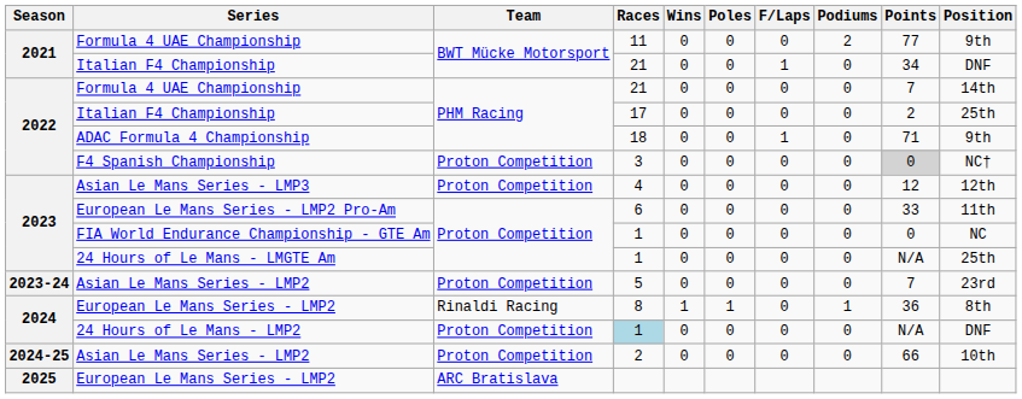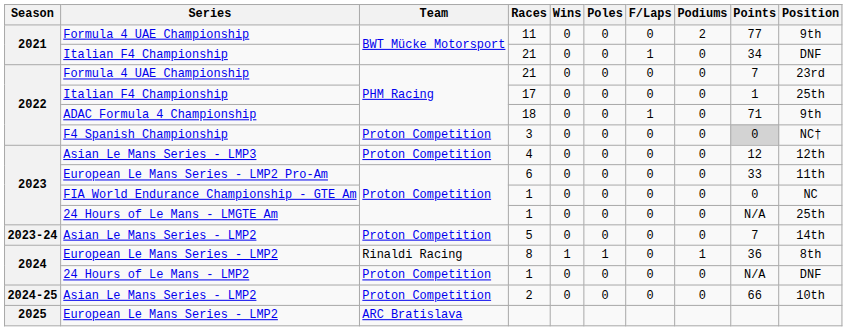2022 / Formula 4 UAE Championship | Position: 14th -> 23rd
2022 / Italian F4 Championship | Points: 2 -> 1
2023-24 / Asian Le Mans Series - LMP2 | Position: 23rd -> 14th
24 Hours of Le Mans - LMP2 | Races: lightblue background -> no background
